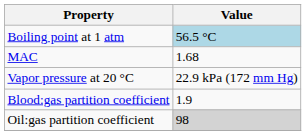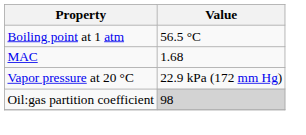Boiling point at 1 atm | Value: lightblue background -> no background
- row: Blood:gas partition coefficient | 1.9
